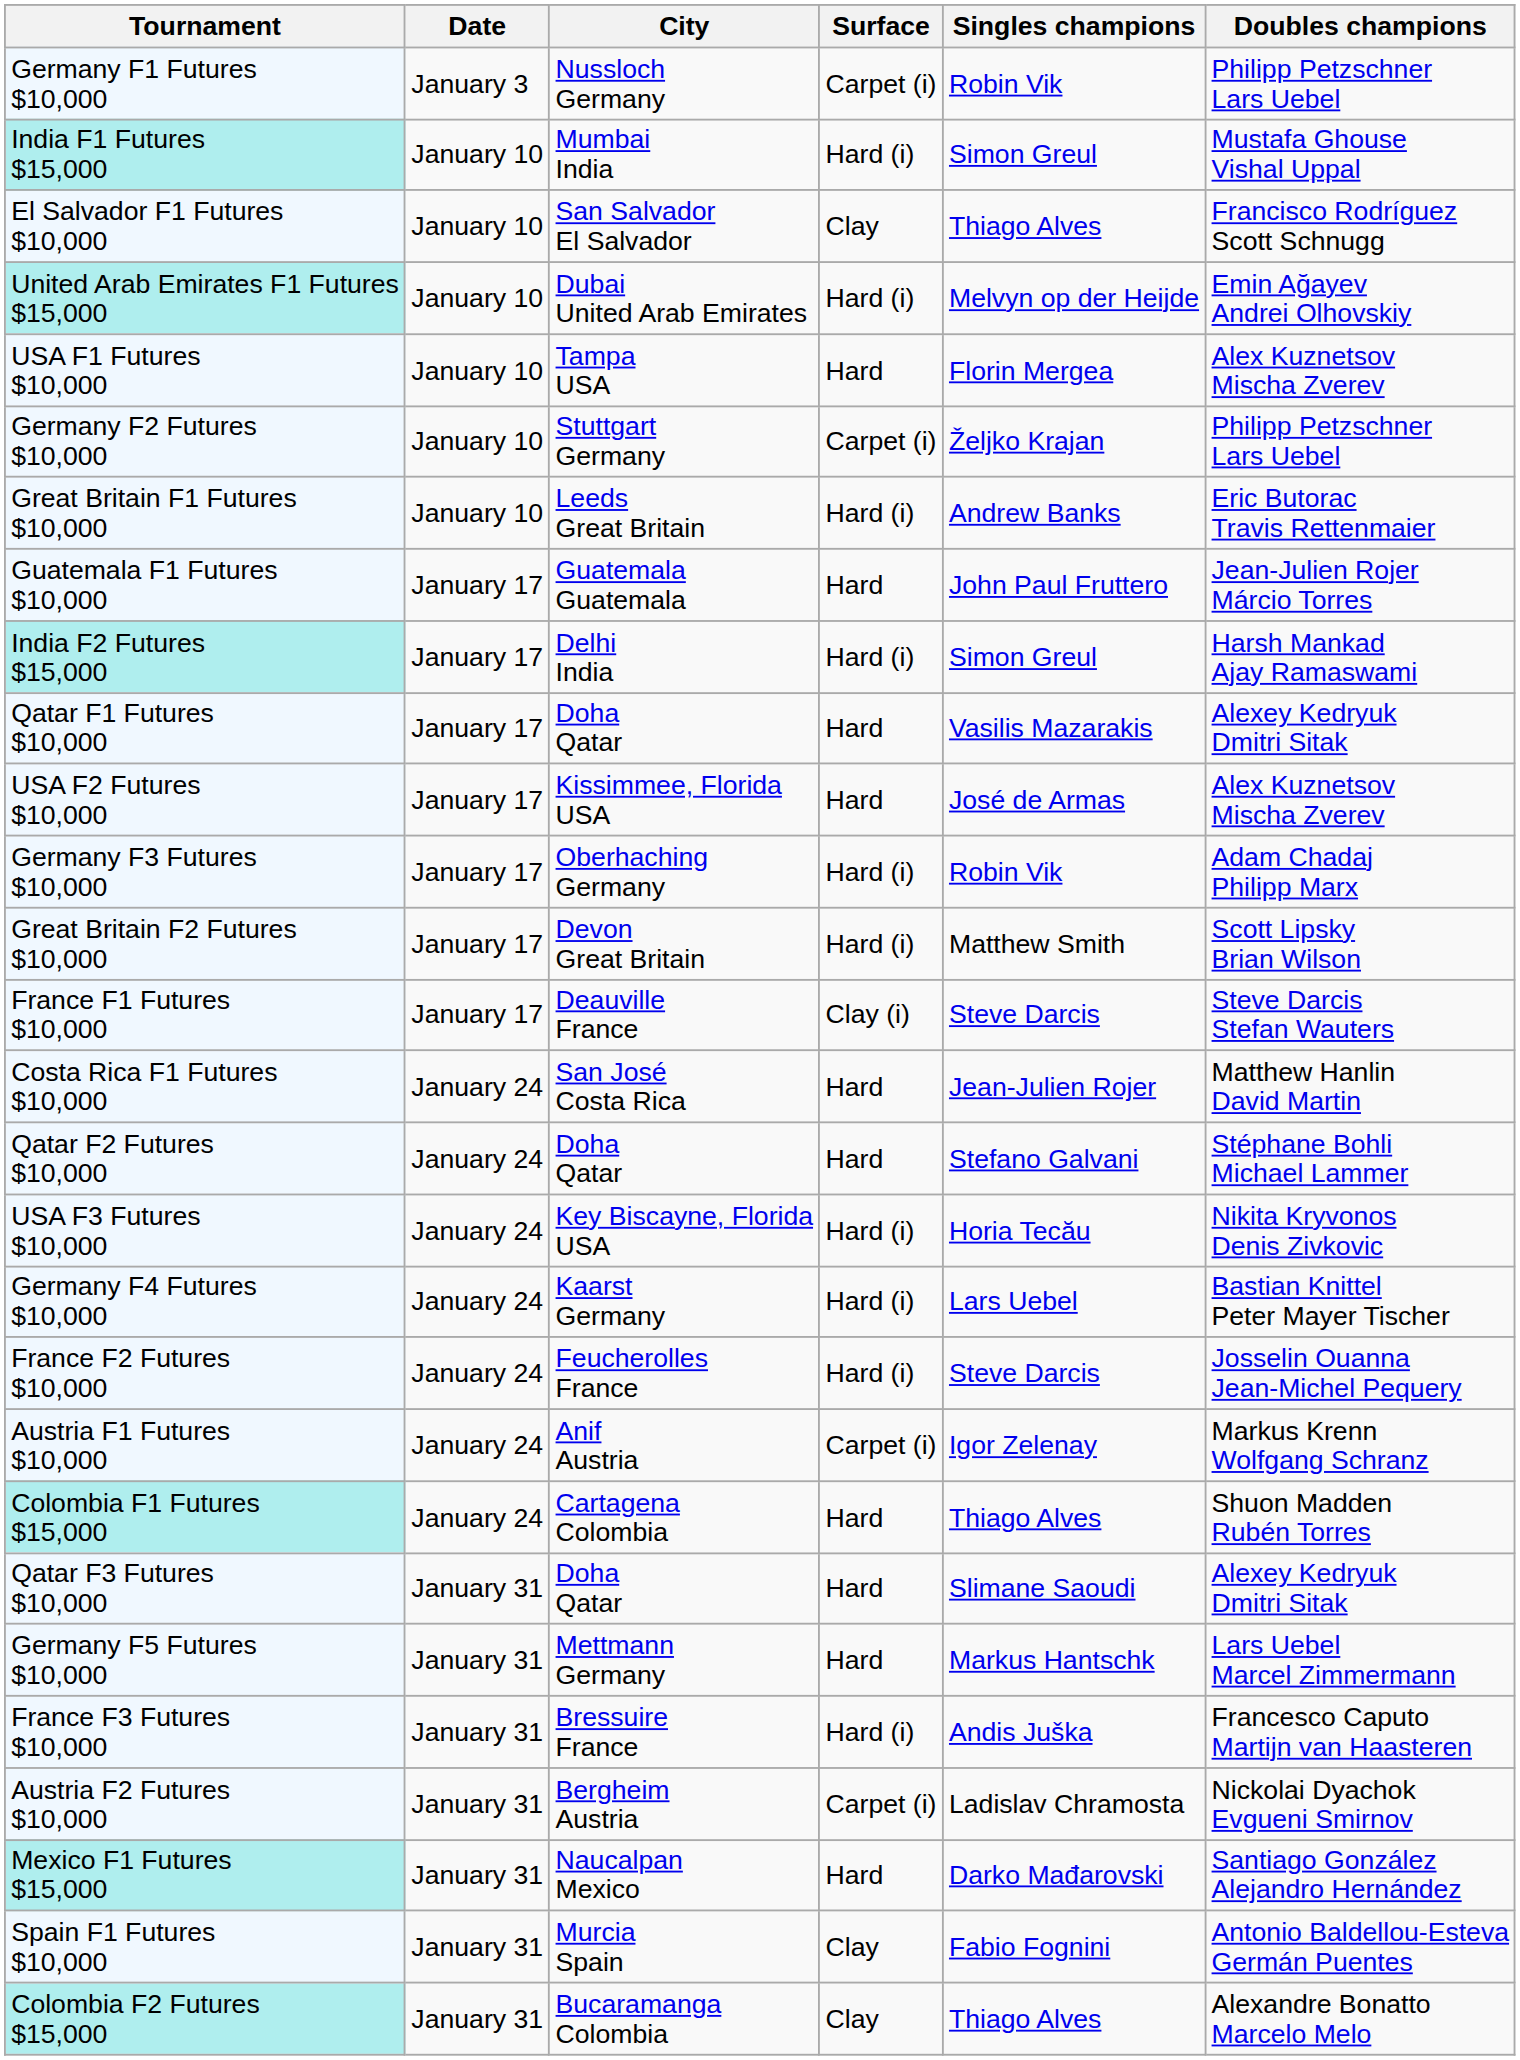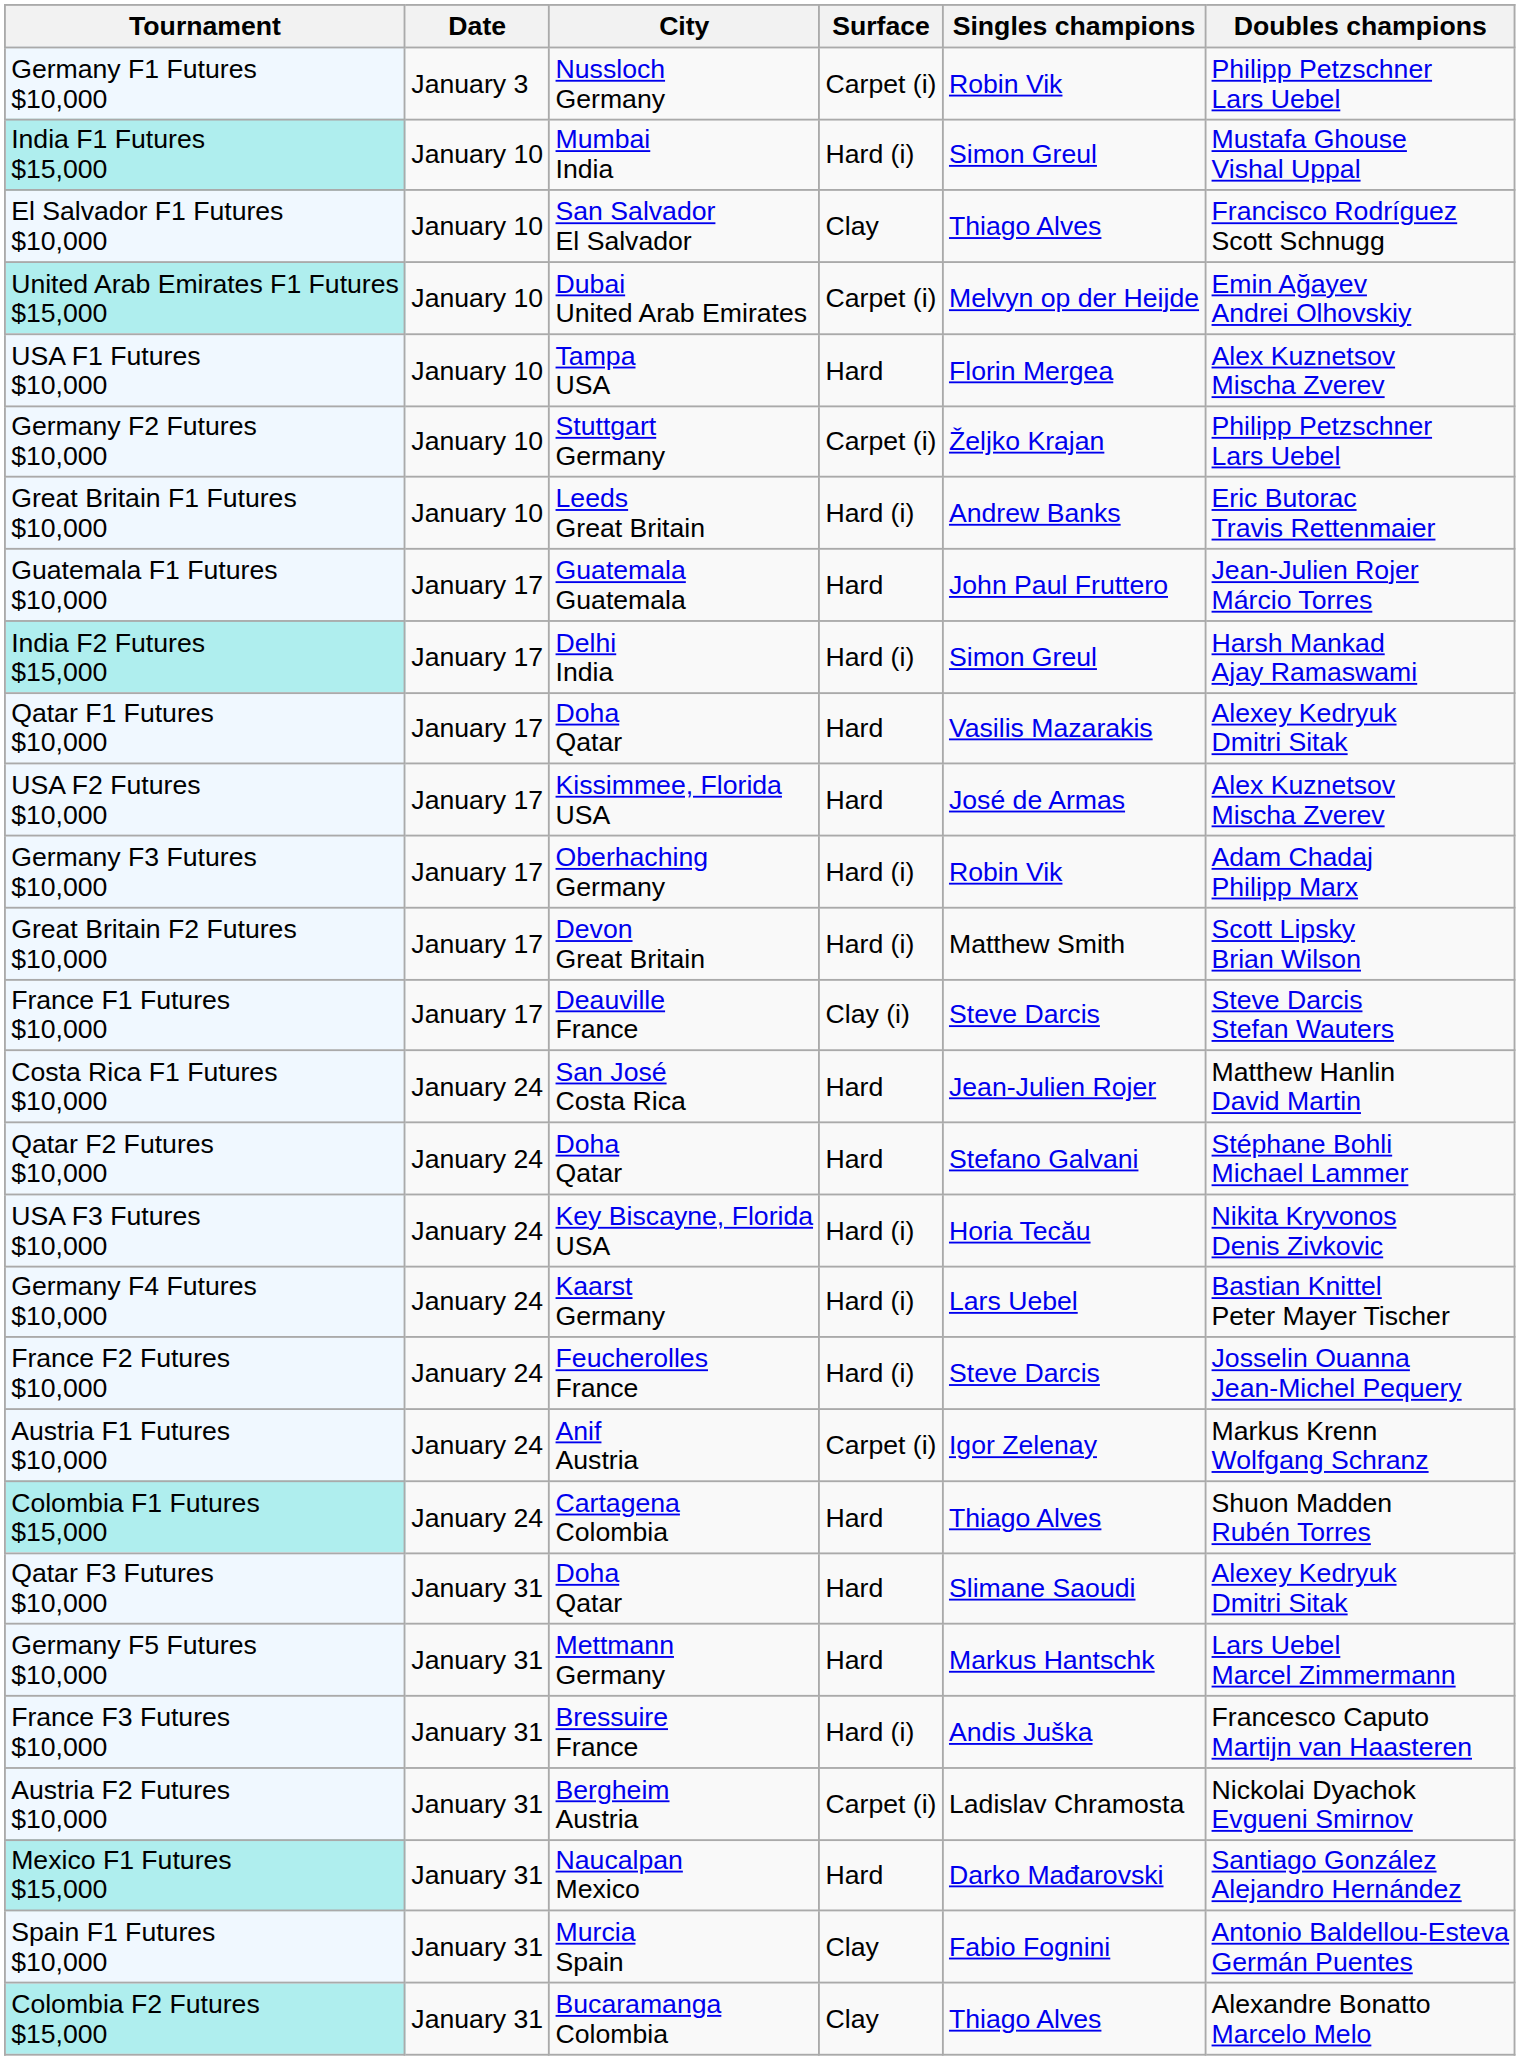United Arab Emirates F1 Futures $15,000 | Surface: Hard (i) -> Carpet (i)
